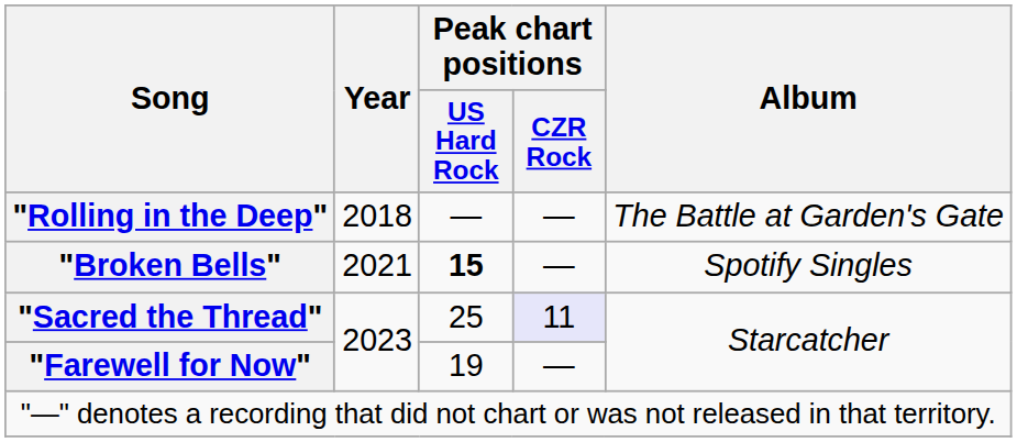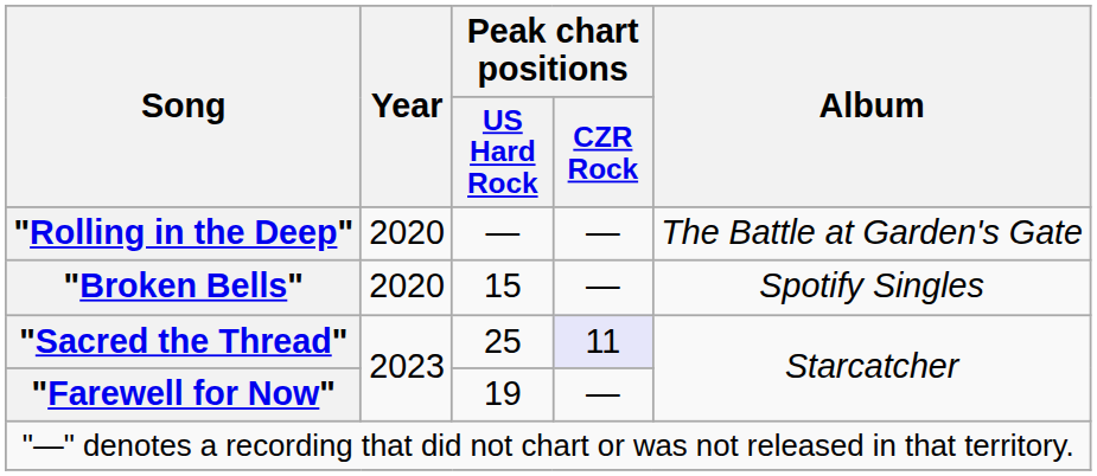"Rolling in the Deep" | Year: 2018 -> 2020
"Broken Bells" | Year: 2021 -> 2020
"Broken Bells" | Peak chart positions / US Hard Rock: bold -> normal
